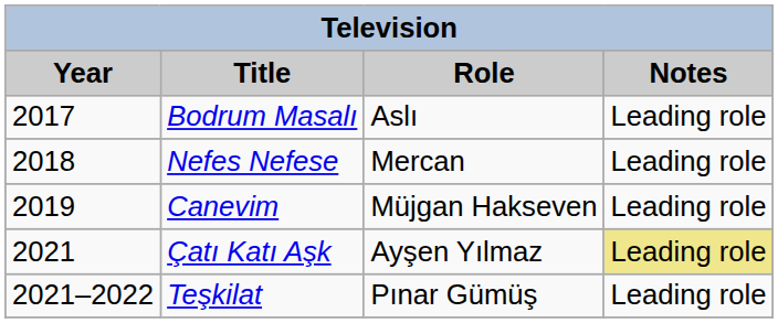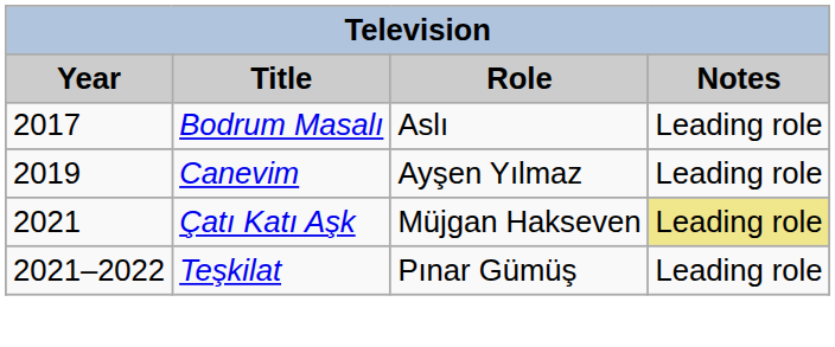- row: 2018 | Nefes Nefese | Mercan | Leading role
Canevim | Role: Müjgan Hakseven -> Ayşen Yılmaz
Çatı Katı Aşk | Role: Ayşen Yılmaz -> Müjgan Hakseven
